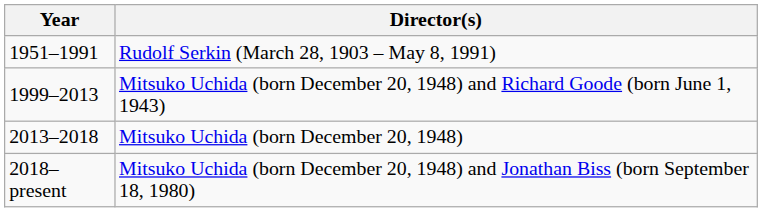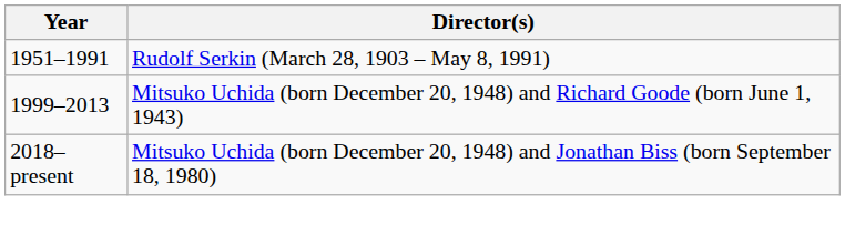- row: 2013–2018 | Mitsuko Uchida (born December 20, 1948)
